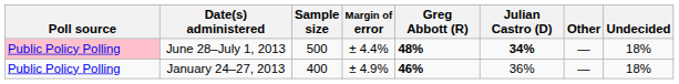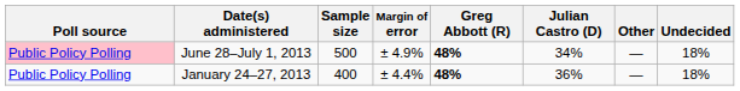June 28–July 1, 2013 | Margin of error: ± 4.4% -> ± 4.9%
June 28–July 1, 2013 | Julian Castro (D): bold -> normal
January 24–27, 2013 | Margin of error: ± 4.9% -> ± 4.4%
January 24–27, 2013 | Greg Abbott (R): 46% -> 48%
